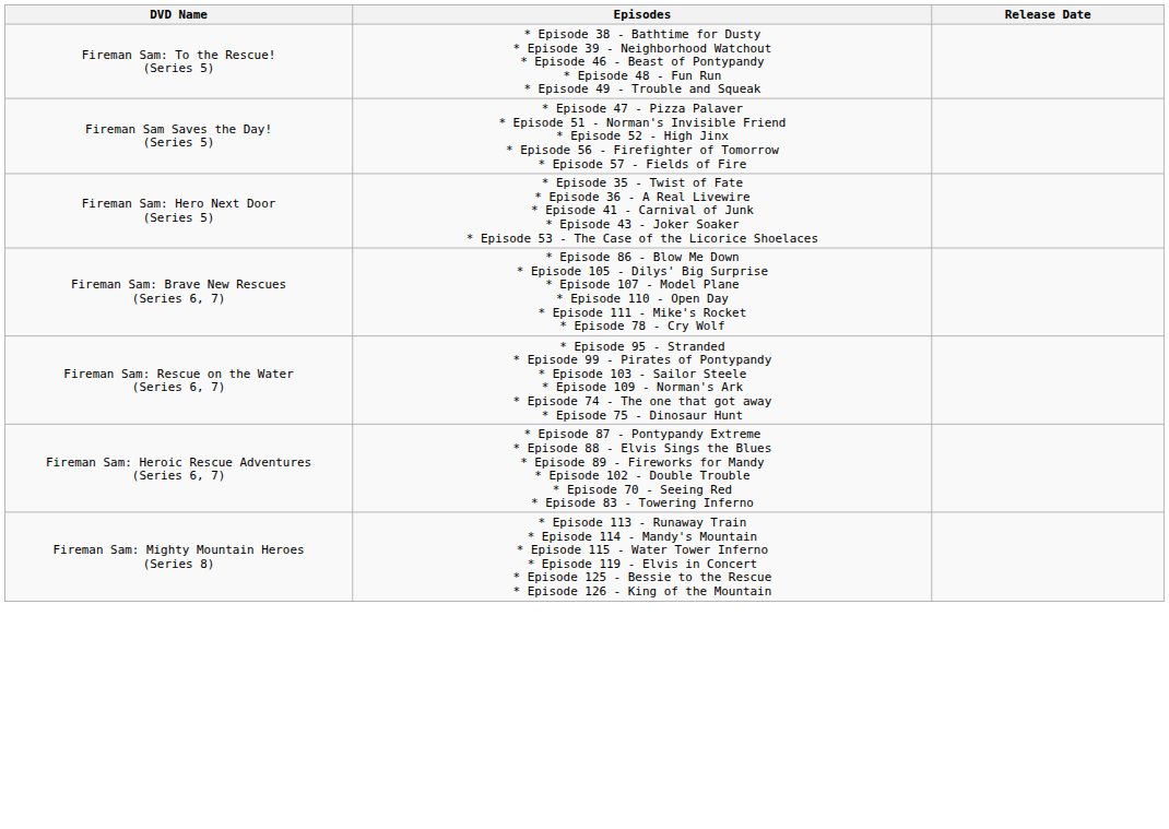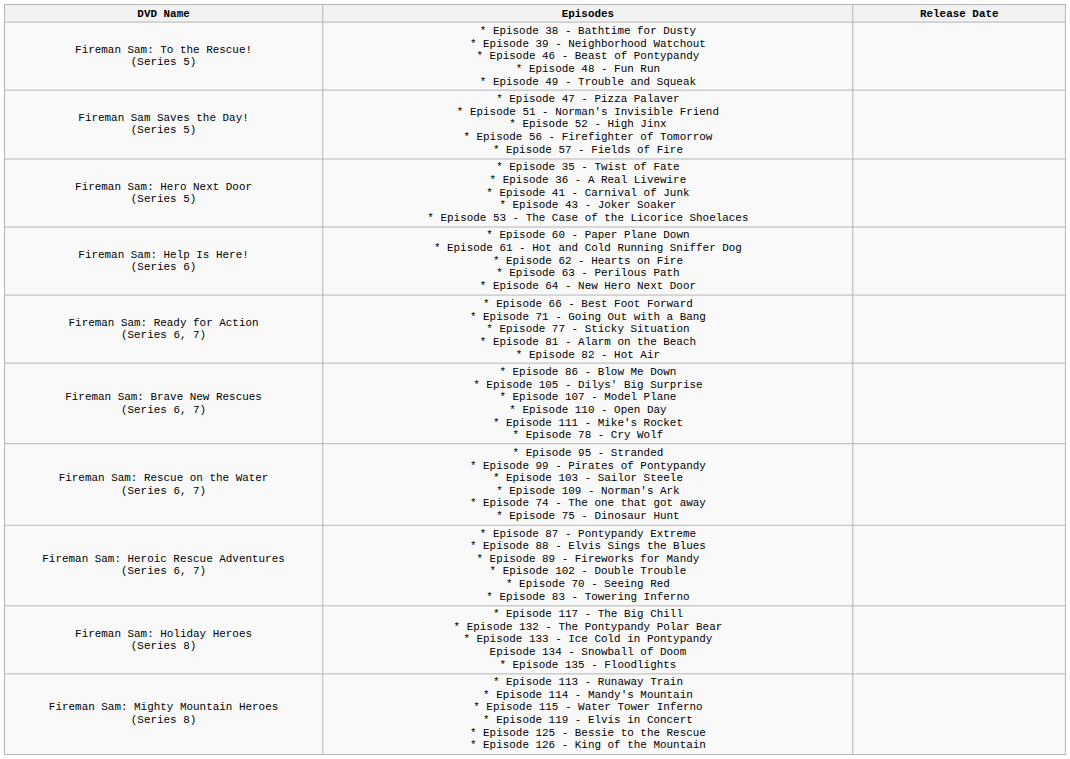+ row: Fireman Sam: Help Is Here! (Series 6) | * Episode 60 - Paper Plane Down * Episode 61 - Hot and Cold Running Sniffer Dog * Episode 62 - Hearts on Fire * Episode 63 - Perilous Path * Episode 64 - New Hero Next Door
+ row: Fireman Sam: Ready for Action (Series 6, 7) | * Episode 66 - Best Foot Forward * Episode 71 - Going Out with a Bang * Episode 77 - Sticky Situation * Episode 81 - Alarm on the Beach * Episode 82 - Hot Air
+ row: Fireman Sam: Holiday Heroes (Series 8) | * Episode 117 - The Big Chill * Episode 132 - The Pontypandy Polar Bear * Episode 133 - Ice Cold in Pontypandy Episode 134 - Snowball of Doom * Episode 135 - Floodlights
